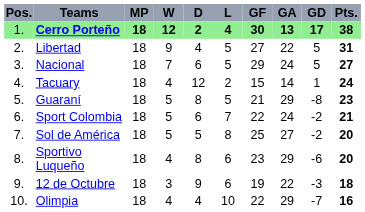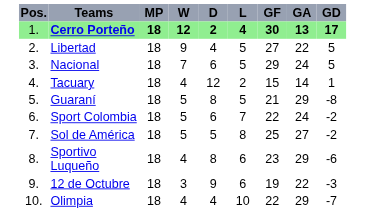- column: Pts. | 38 | 31 | 27 | 24 | 23 | 21 | 20 | 20 | 18 | 16
